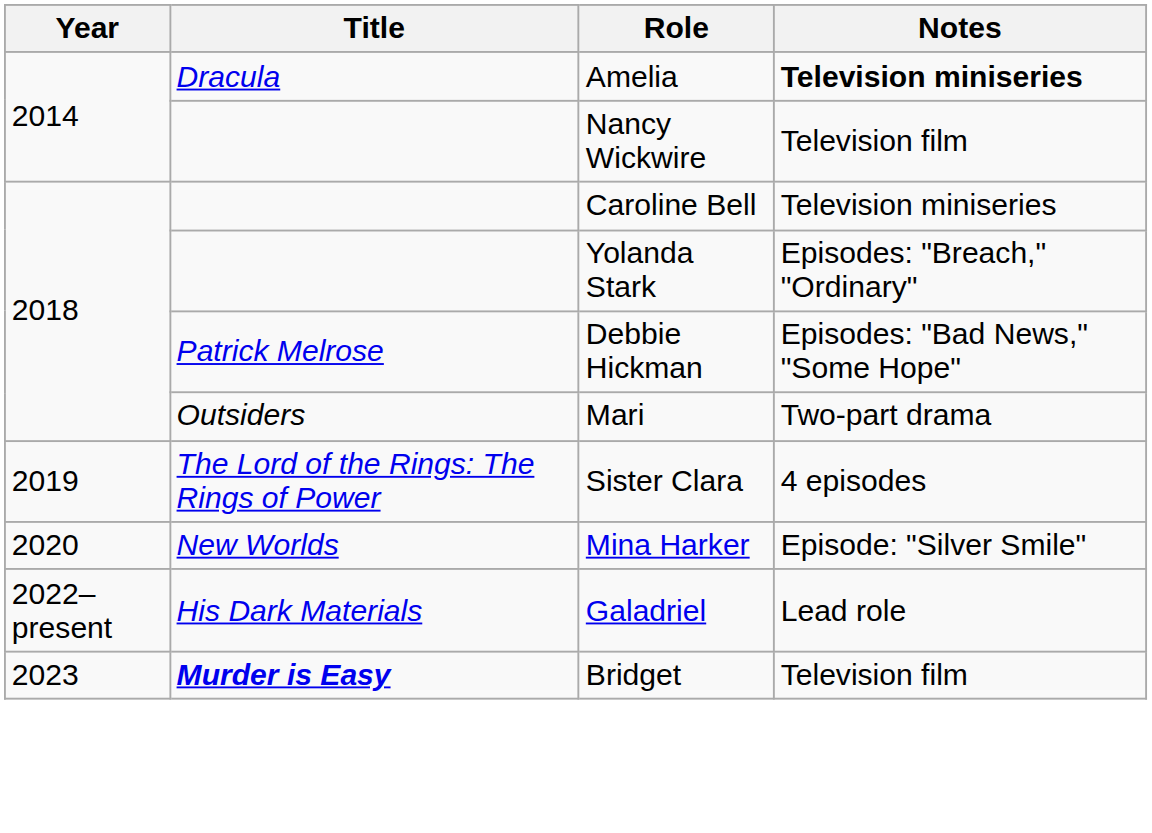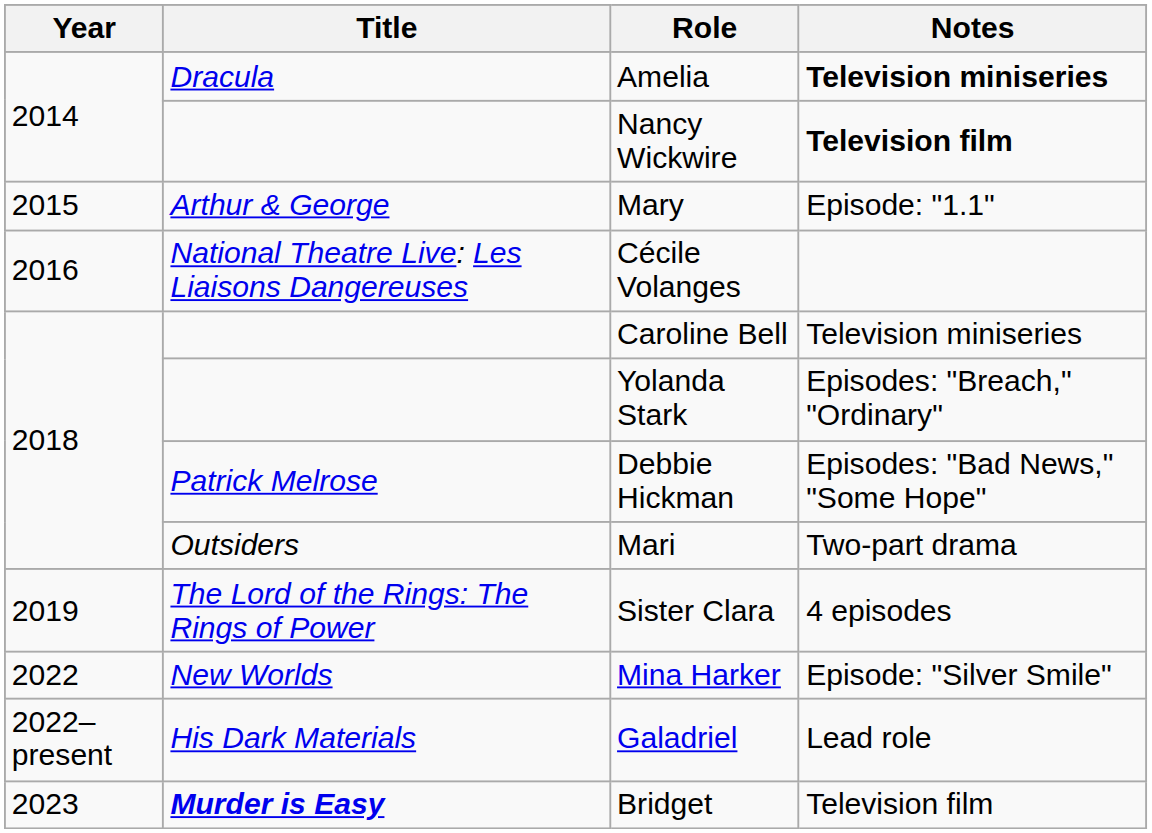Nancy Wickwire | Notes: normal -> bold
+ row: 2015 | Arthur & George | Mary | Episode: "1.1"
+ row: 2016 | National Theatre Live: Les Liaisons Dangereuses | Cécile Volanges
Mina Harker | Year: 2020 -> 2022
